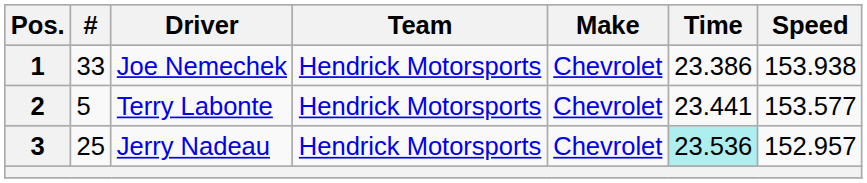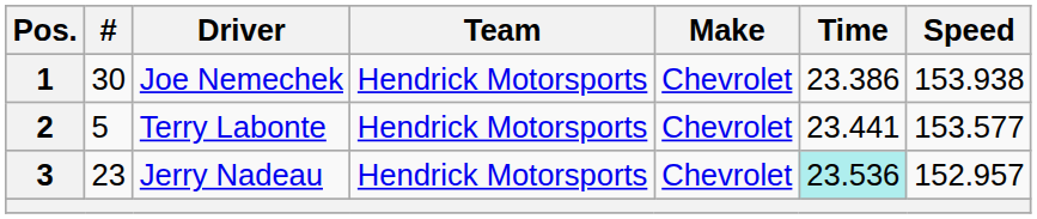1 | #: 33 -> 30
3 | #: 25 -> 23
